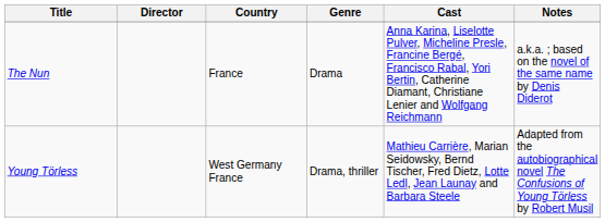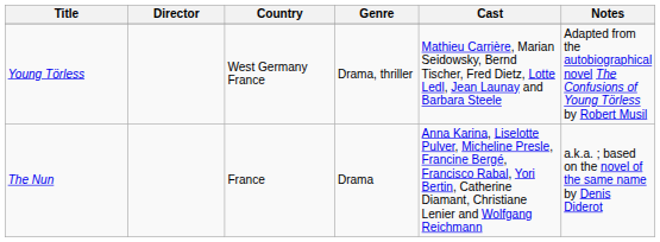rows swapped: The Nun <-> Young Törless
